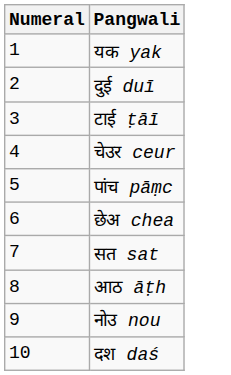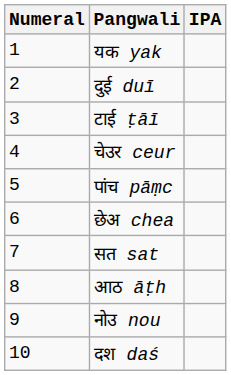+ column: IPA
